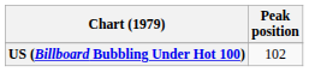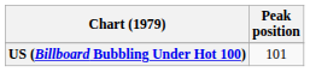US (Billboard Bubbling Under Hot 100) | Peak position: 102 -> 101
